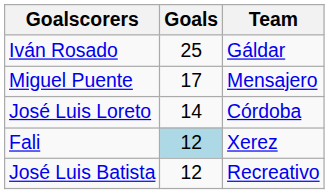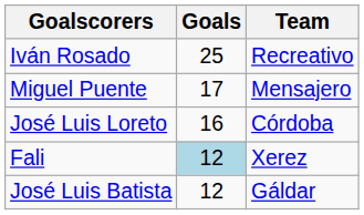Iván Rosado | Team: Gáldar -> Recreativo
José Luis Loreto | Goals: 14 -> 16
José Luis Batista | Team: Recreativo -> Gáldar
